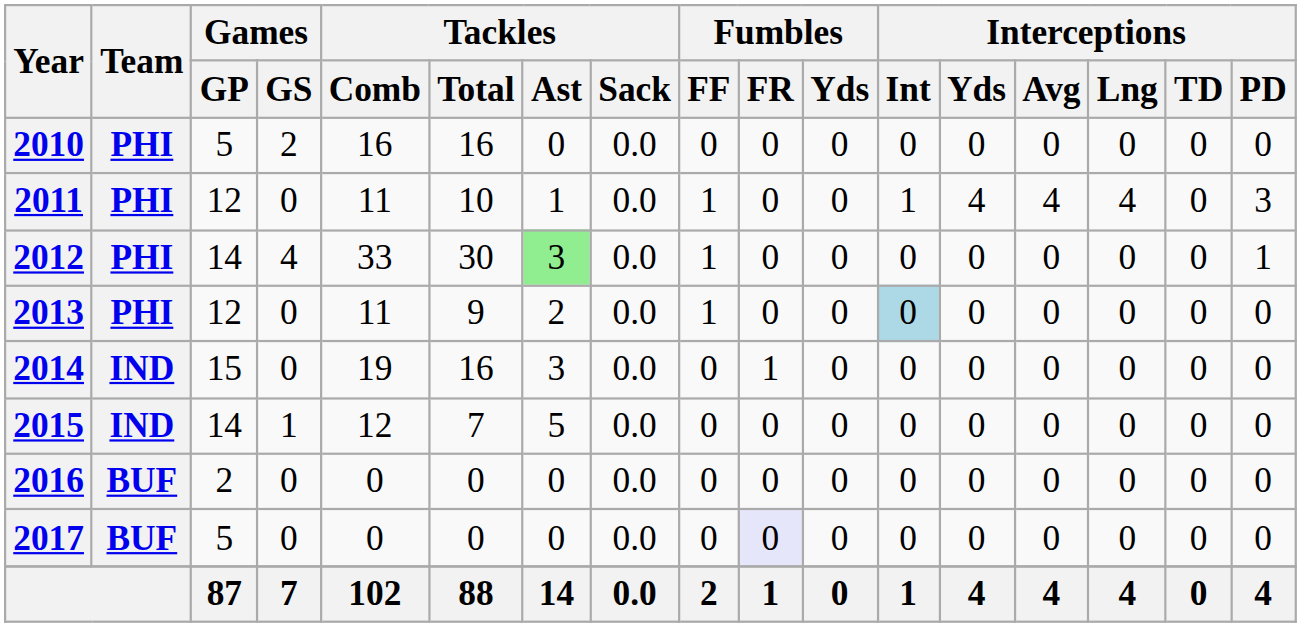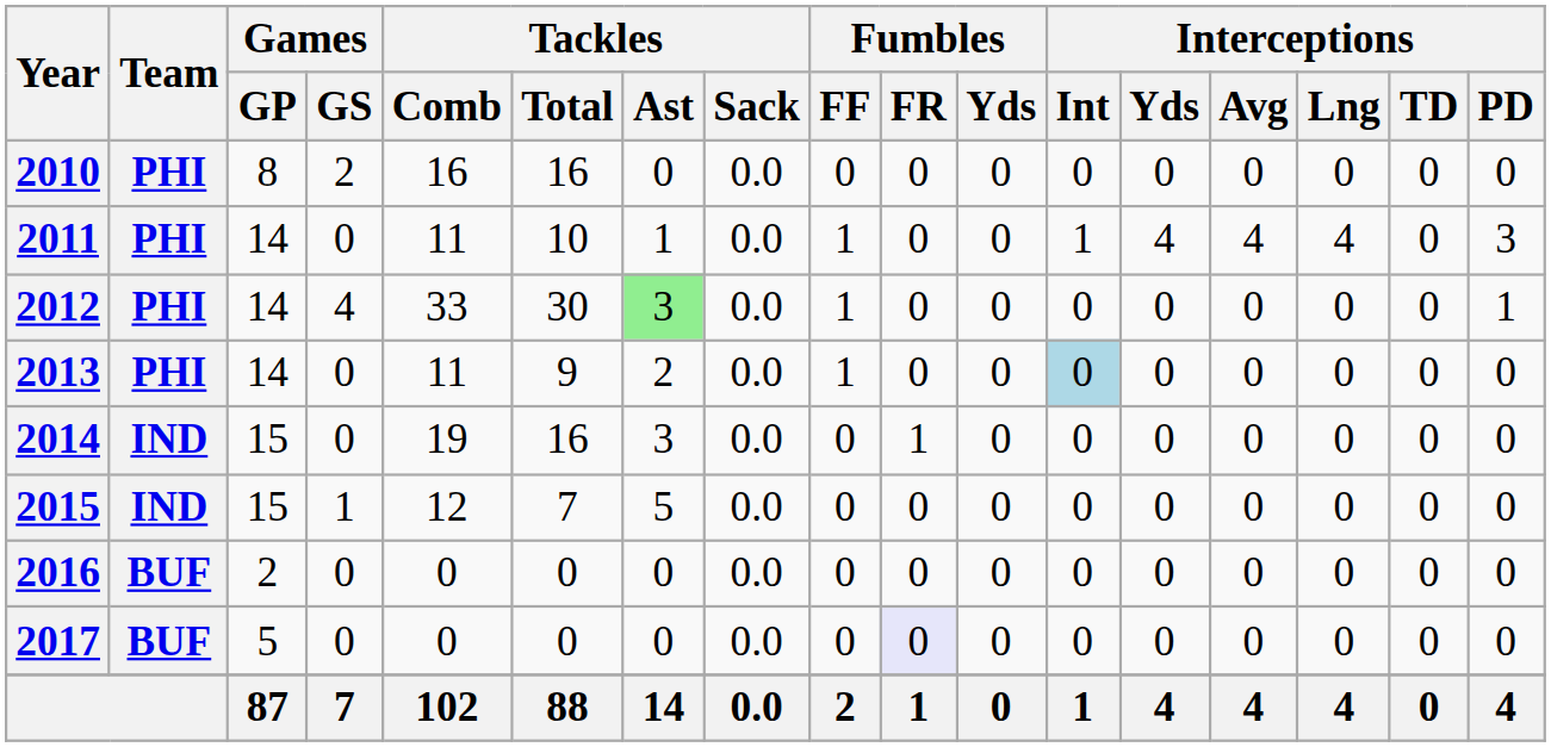2010 | Games / GP: 5 -> 8
2011 | Games / GP: 12 -> 14
2013 | Games / GP: 12 -> 14
2015 | Games / GP: 14 -> 15
